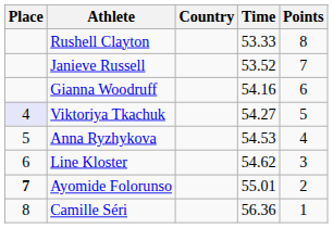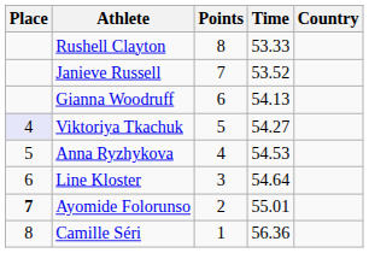columns swapped: Country <-> Points
Gianna Woodruff | Time: 54.16 -> 54.13
Line Kloster | Time: 54.62 -> 54.64
